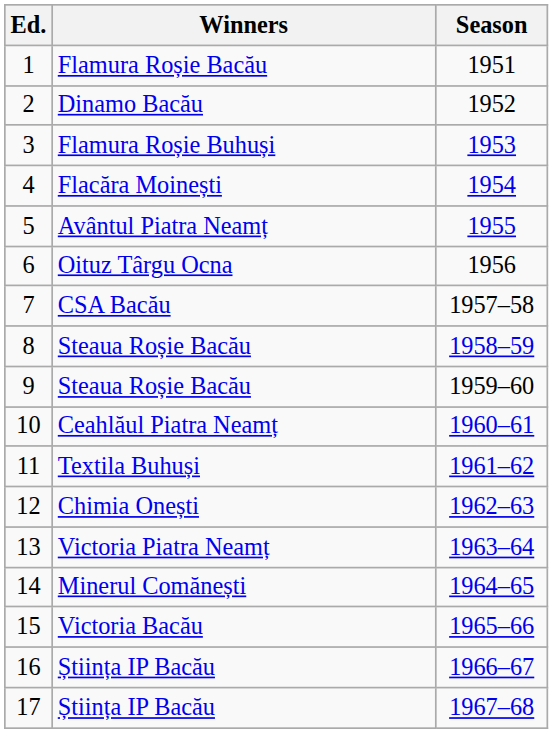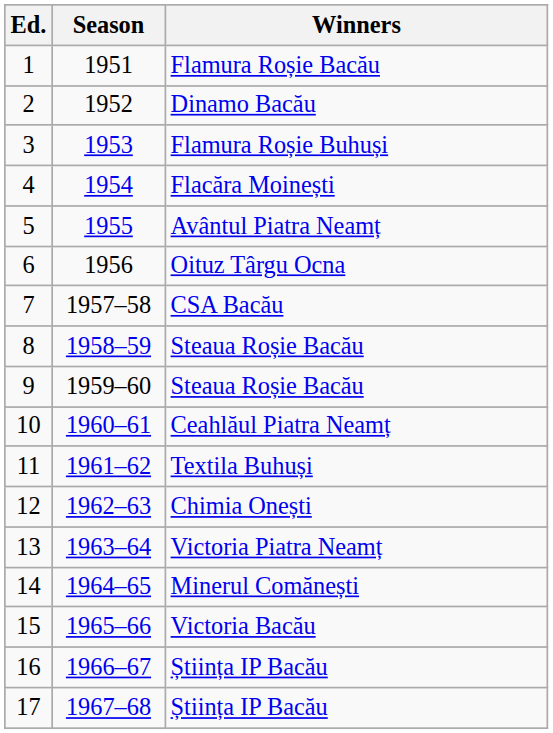columns swapped: Season <-> Winners
